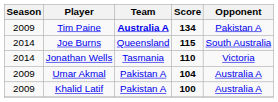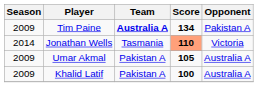- row: 2014 | Joe Burns | Queensland | 115 | South Australia
Jonathan Wells | Score: no background -> lightsalmon background
Umar Akmal | Score: 104 -> 105
